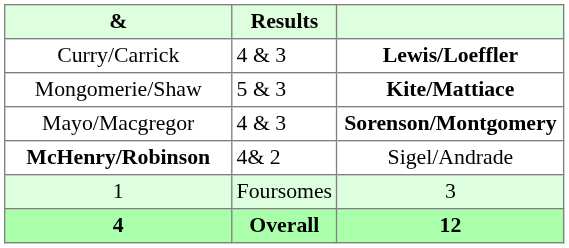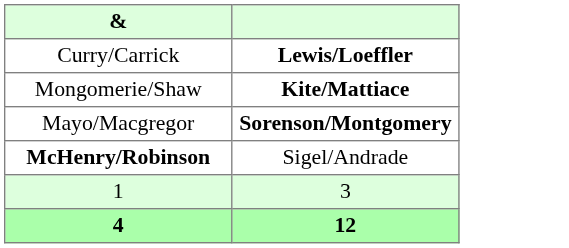- column: Results | 4 & 3 | 5 & 3 | 4 & 3 | 4& 2 | Foursomes | Overall
